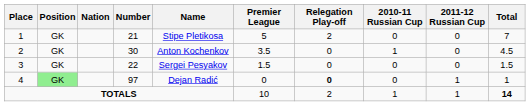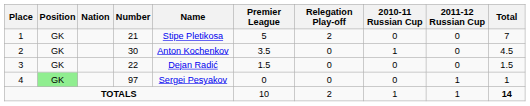3 | Name: Sergei Pesyakov -> Dejan Radić
4 | Name: Dejan Radić -> Sergei Pesyakov
4 | Relegation Play-off: bold -> normal
